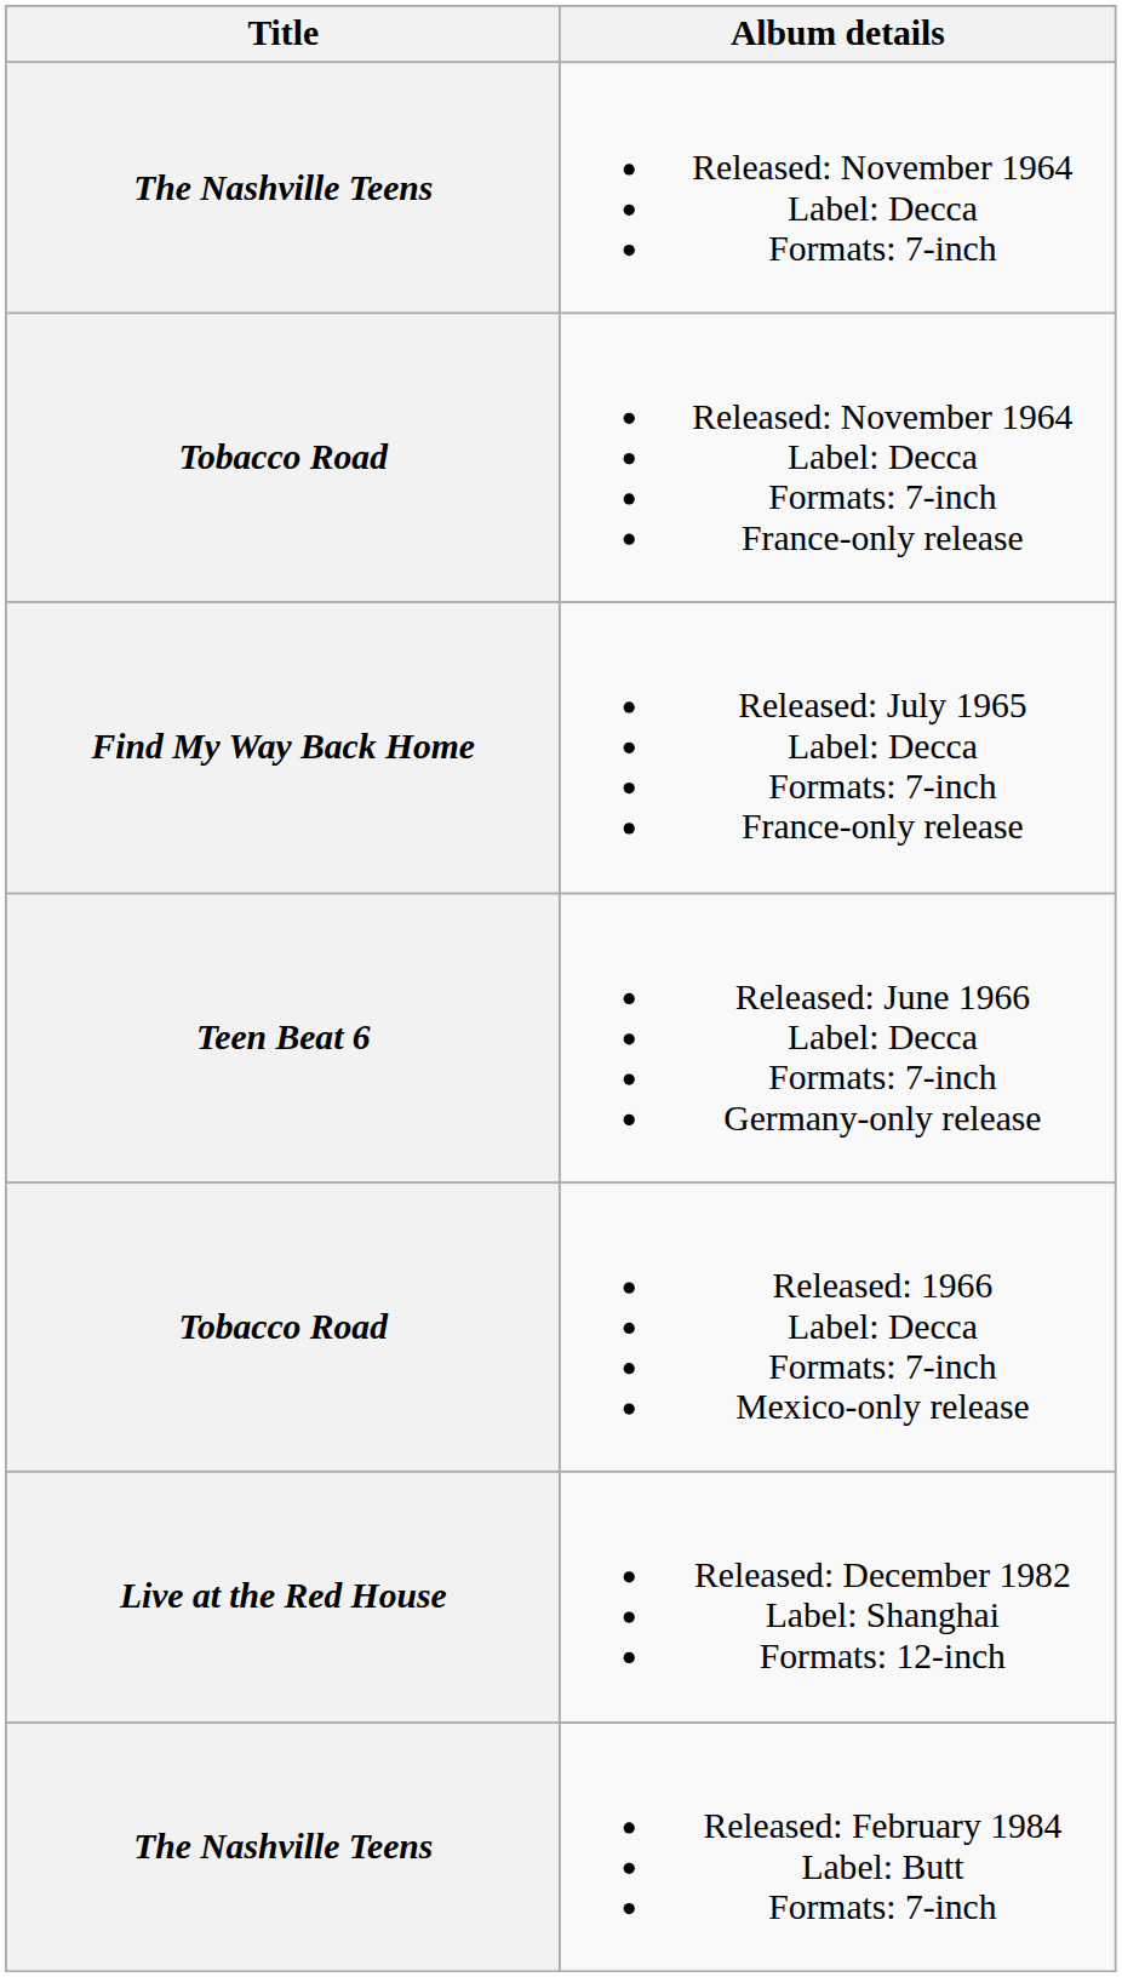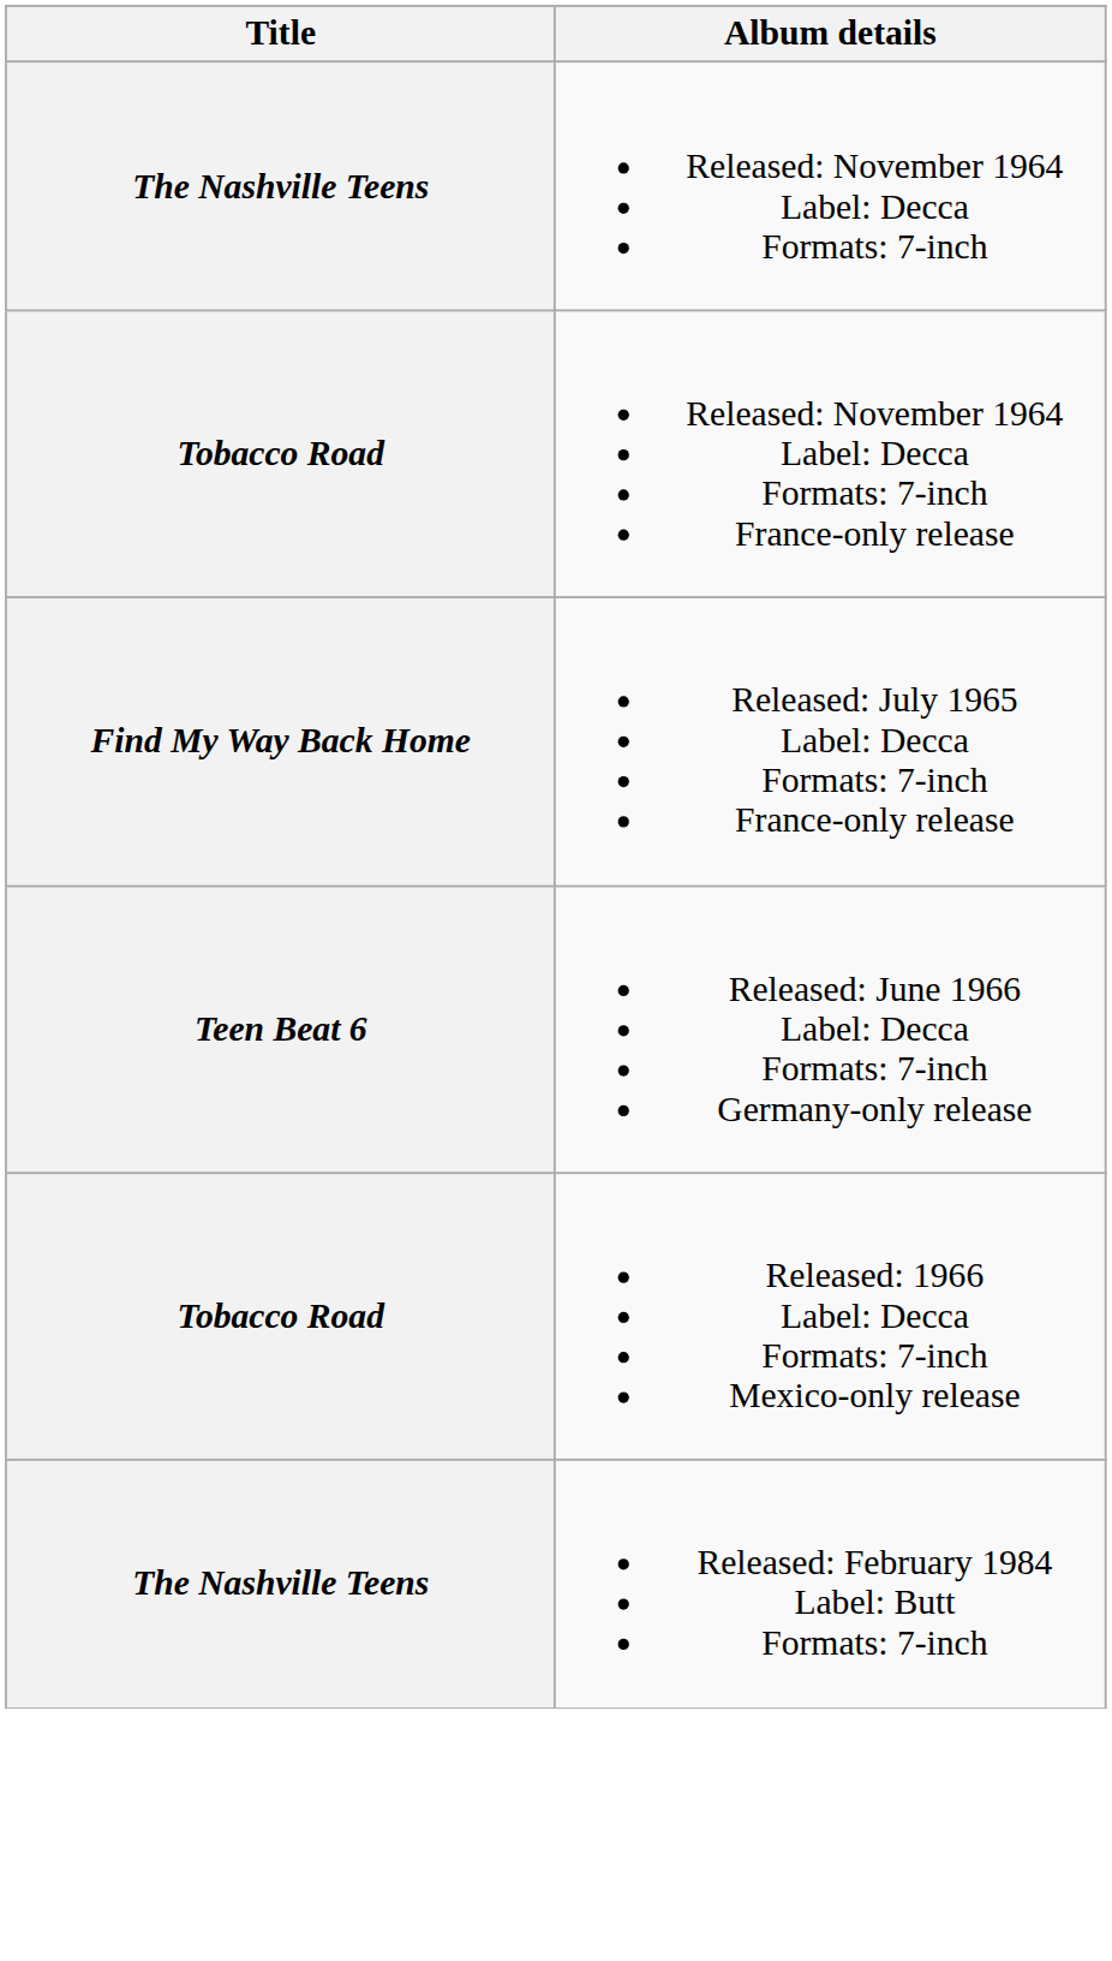- row: Live at the Red House | Released: December 1982 Label: Shanghai Formats: 12-inch
